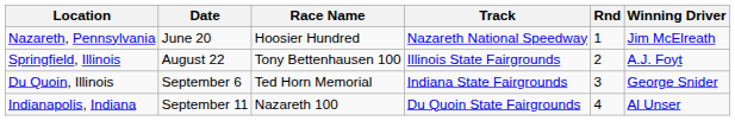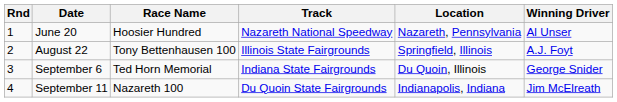columns swapped: Rnd <-> Location
June 20 | Winning Driver: Jim McElreath -> Al Unser
September 11 | Winning Driver: Al Unser -> Jim McElreath
